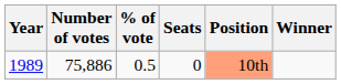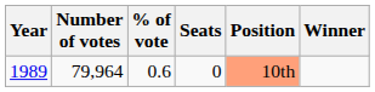1989 | Number of votes: 75,886 -> 79,964
1989 | % of vote: 0.5 -> 0.6
